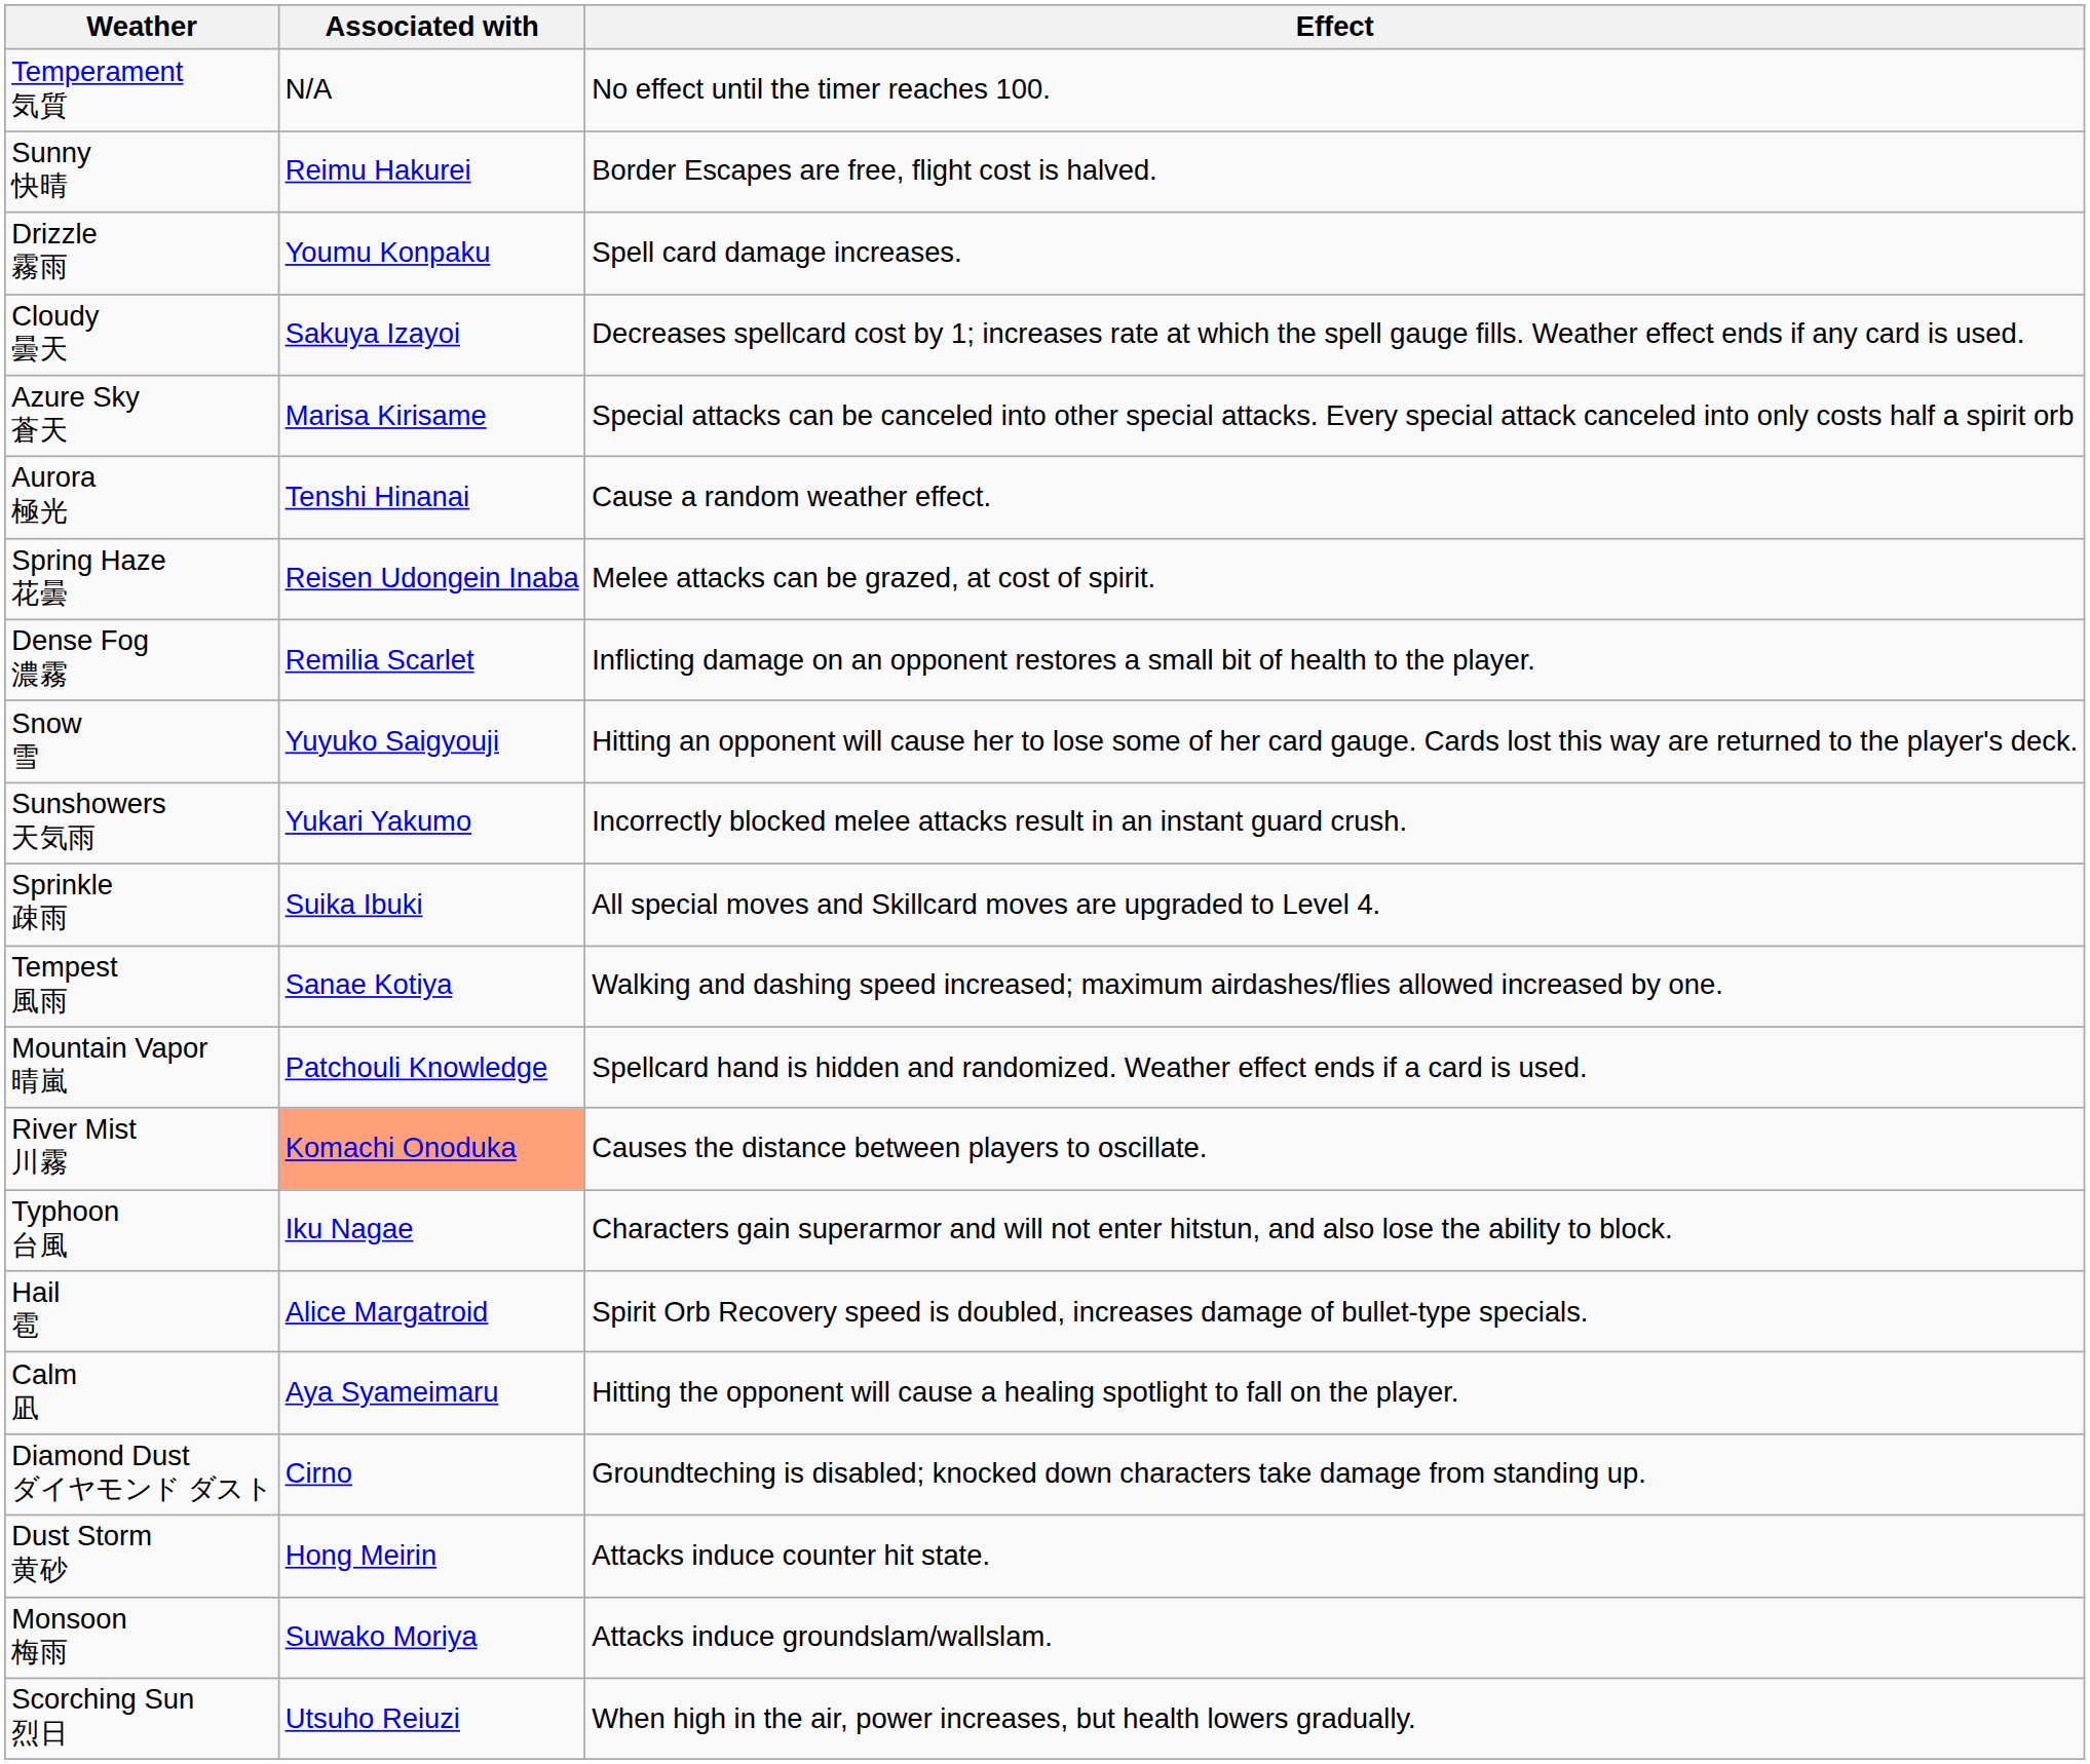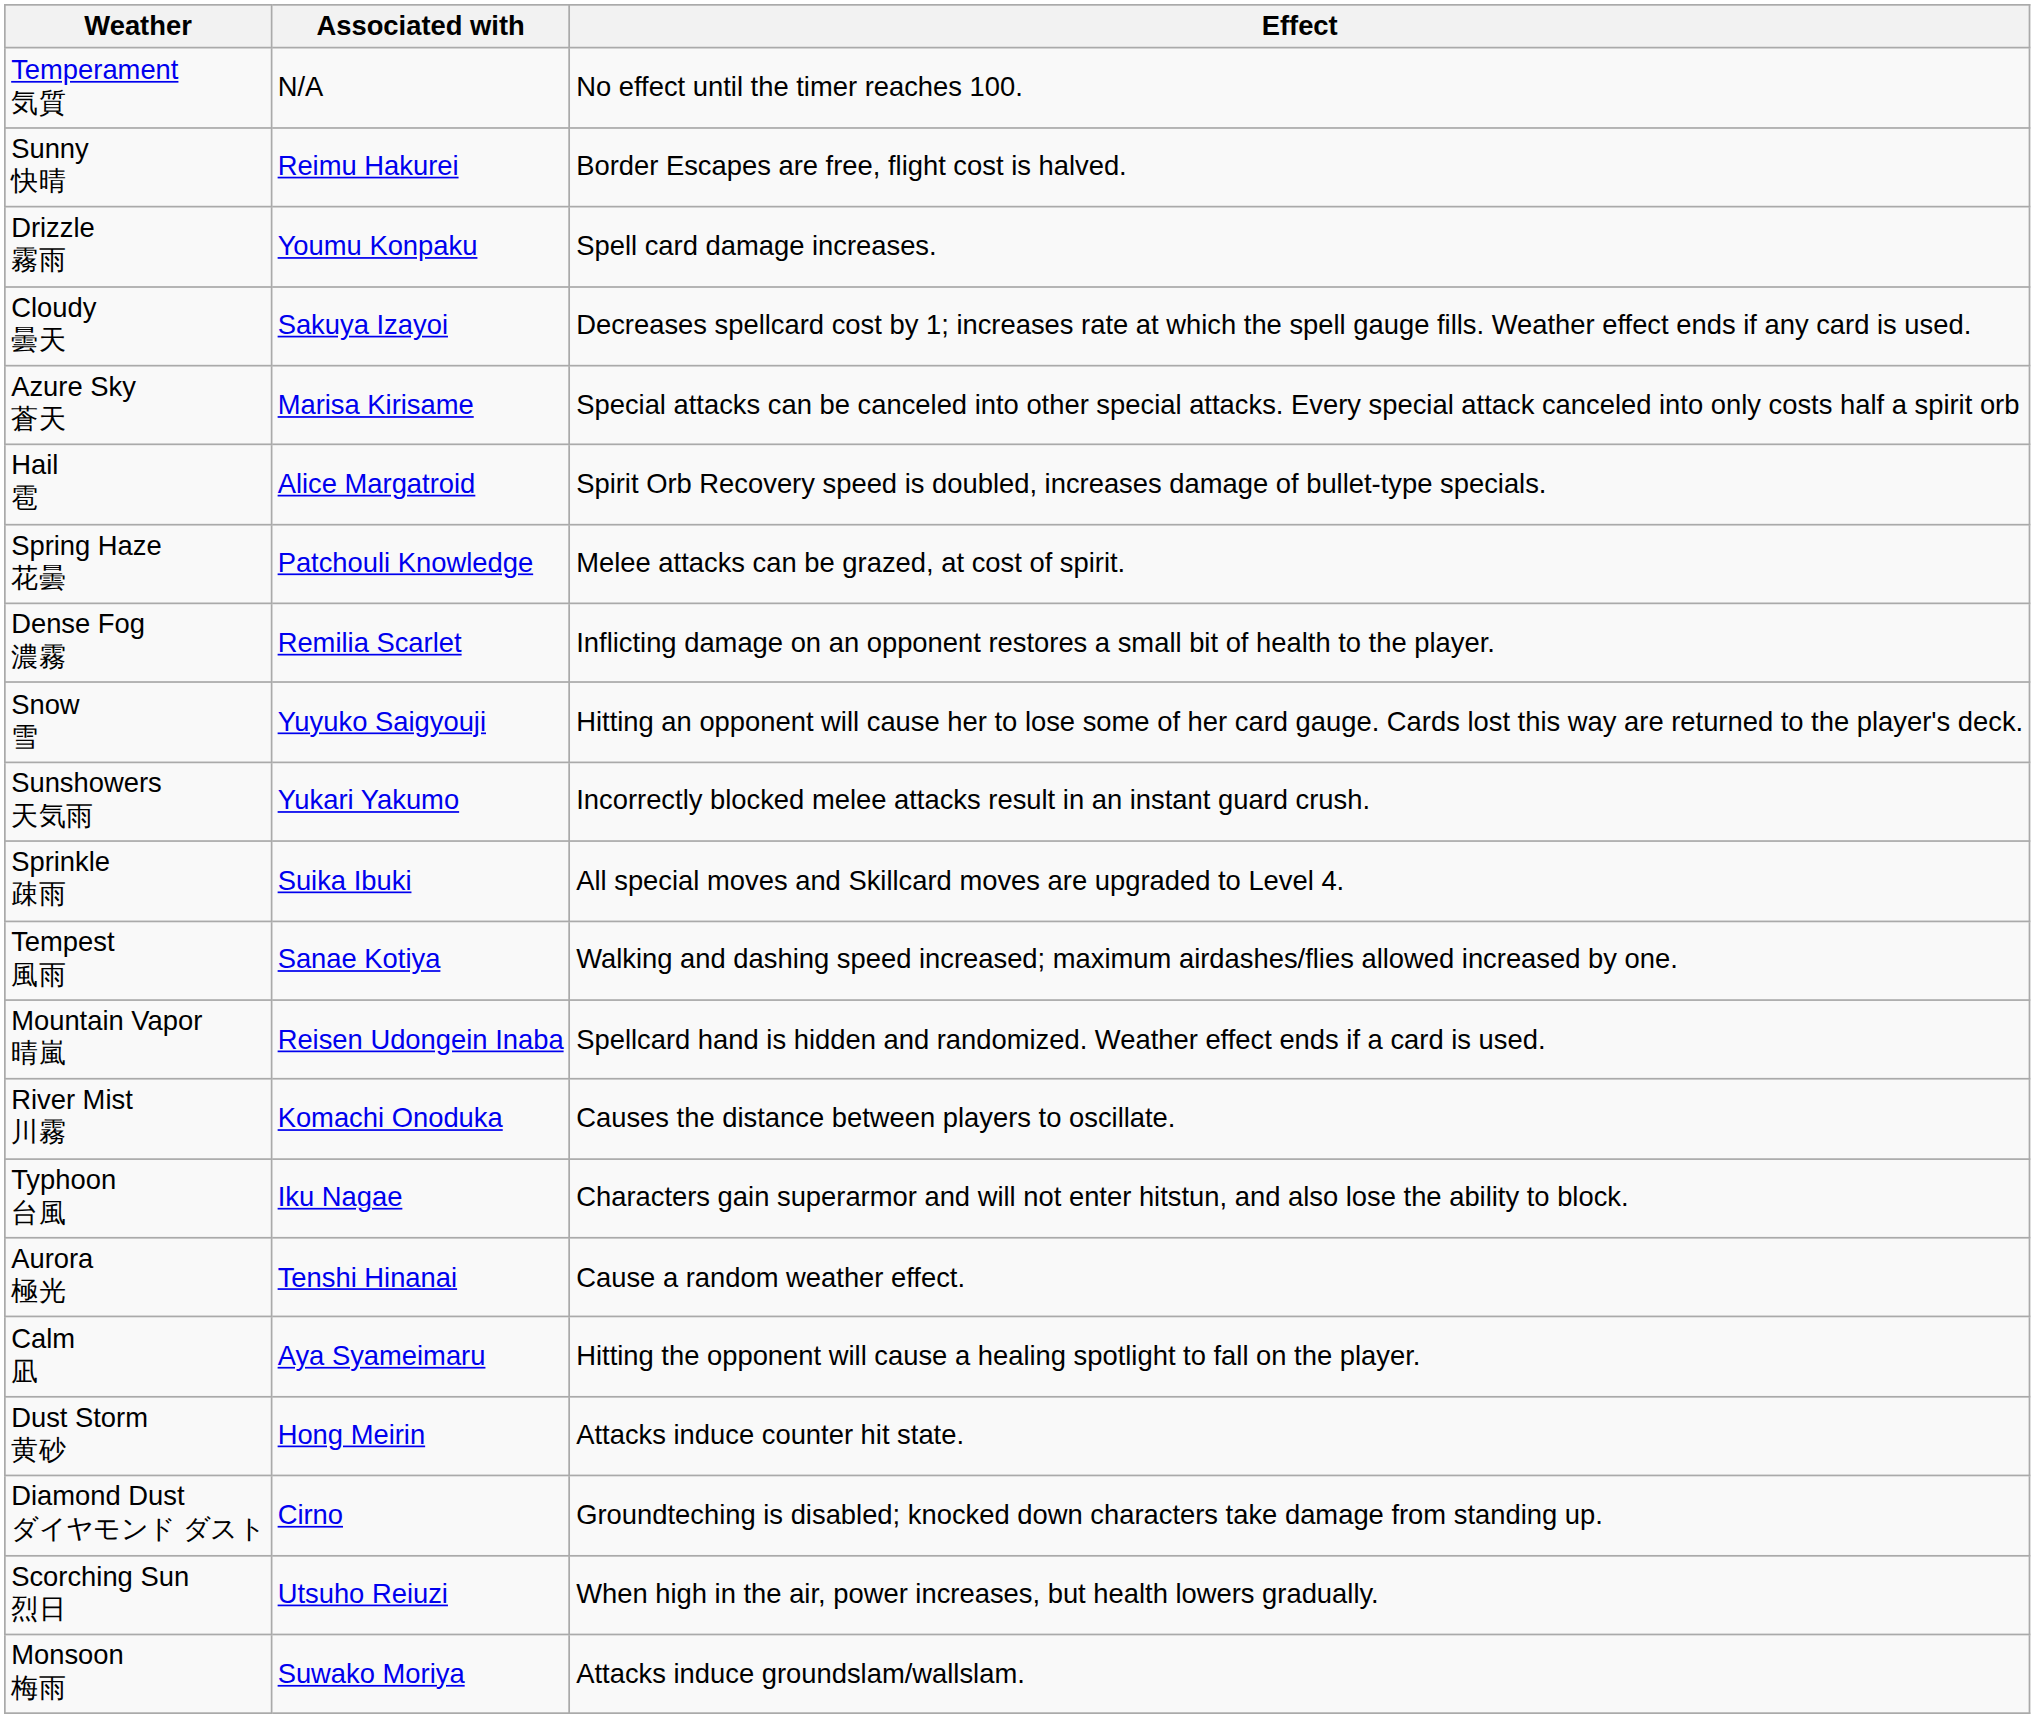rows swapped: Hail 雹 <-> Aurora 極光
Spring Haze 花曇 | Associated with: Reisen Udongein Inaba -> Patchouli Knowledge
Mountain Vapor 晴嵐 | Associated with: Patchouli Knowledge -> Reisen Udongein Inaba
River Mist 川霧 | Associated with: lightsalmon background -> no background
rows swapped: Diamond Dust ダイヤモンド ダスト <-> Dust Storm 黄砂
rows swapped: Scorching Sun 烈日 <-> Monsoon 梅雨
